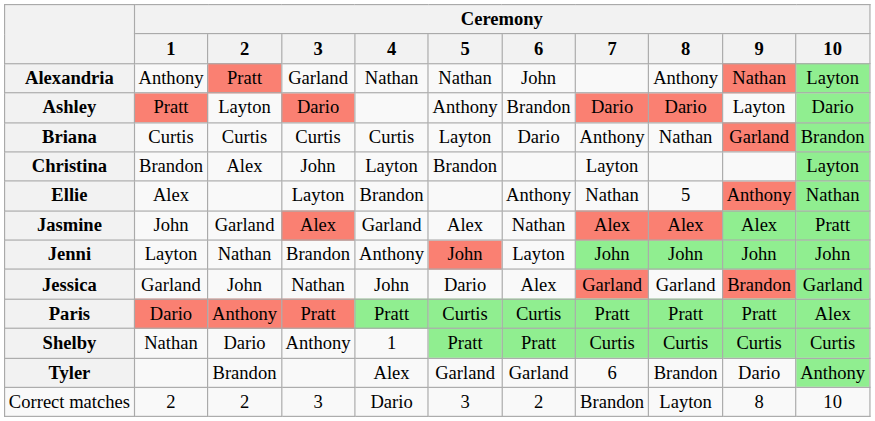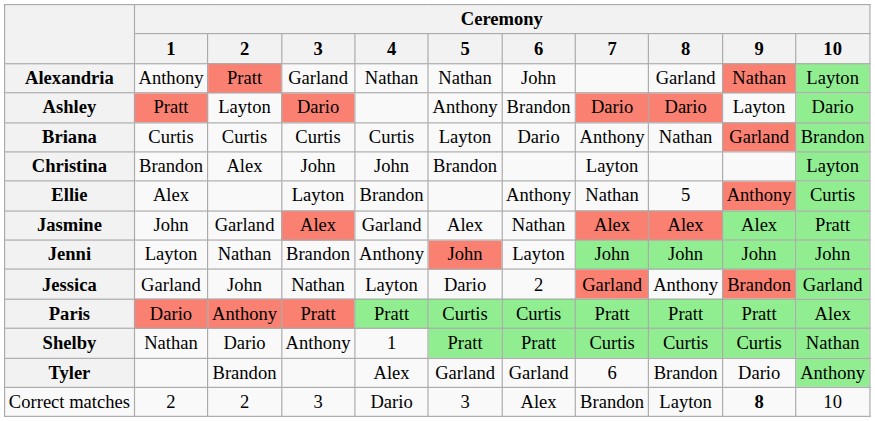Alexandria | Ceremony / 8: Anthony -> Garland
Christina | Ceremony / 4: Layton -> John
Ellie | Ceremony / 10: Nathan -> Curtis
Jessica | Ceremony / 4: John -> Layton
Jessica | Ceremony / 6: Alex -> 2
Jessica | Ceremony / 8: Garland -> Anthony
Shelby | Ceremony / 10: Curtis -> Nathan
Correct matches | Ceremony / 6: 2 -> Alex
Correct matches | Ceremony / 9: normal -> bold
